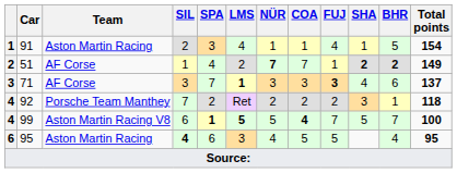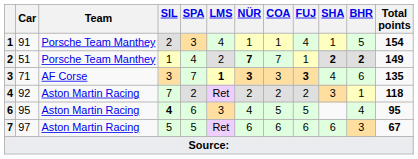91 | Team: Aston Martin Racing -> Porsche Team Manthey
51 | Team: AF Corse -> Porsche Team Manthey
71 | NÜR: normal -> bold
71 | Total points: 137 -> 135
92 | Team: Porsche Team Manthey -> Aston Martin Racing
- row: 4 | 99 | Aston Martin Racing V8 | 6 | 1 | 5 | 5 | 4 | 7 | 5 | 7 | 100
+ row: 7 | 97 | Aston Martin Racing | 5 | 5 | Ret | 6 | 6 | 6 | 6 | 3 | 67
